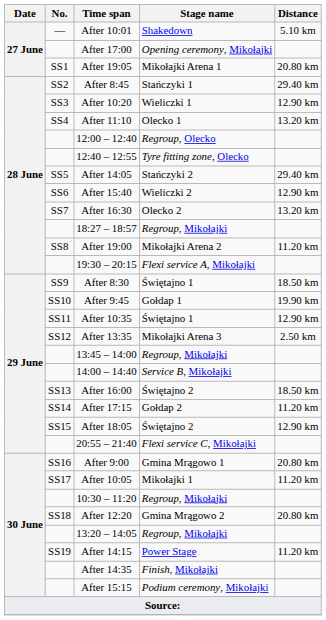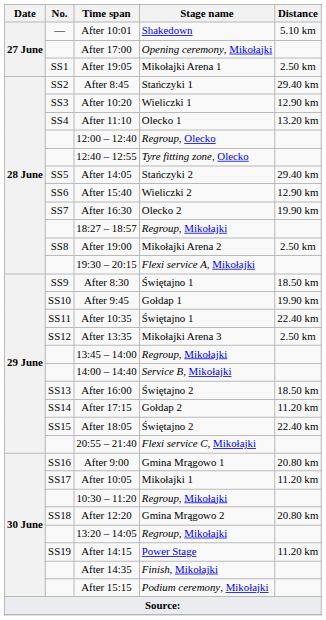After 19:05 | Distance: 20.80 km -> 2.50 km
After 16:30 | Distance: 13.20 km -> 19.90 km
After 19:00 | Distance: 11.20 km -> 2.50 km
After 10:35 | Distance: 12.90 km -> 22.40 km
After 18:05 | Distance: 12.90 km -> 22.40 km
